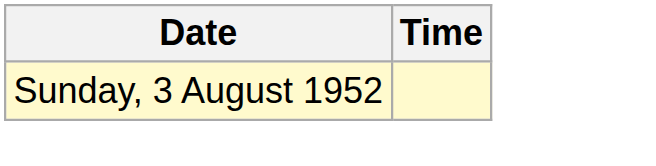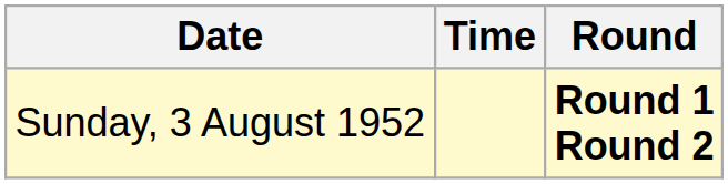+ column: Round | Round 1 Round 2
